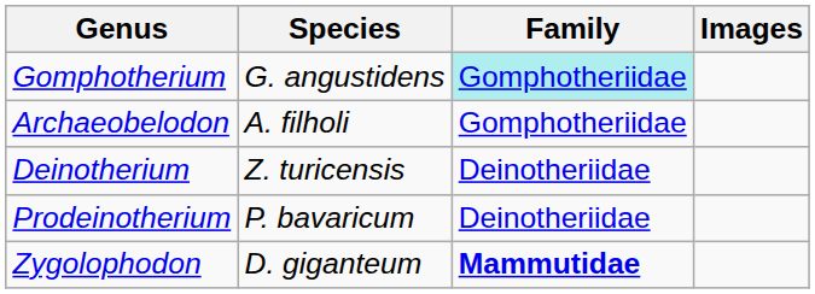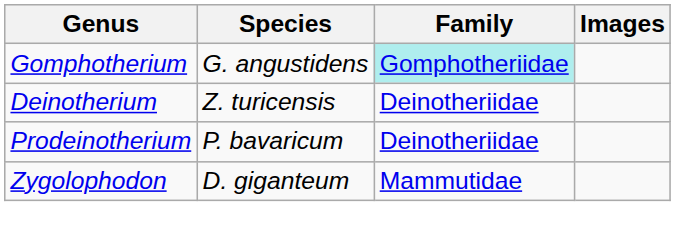- row: Archaeobelodon | A. filholi | Gomphotheriidae
Zygolophodon | Family: bold -> normal
